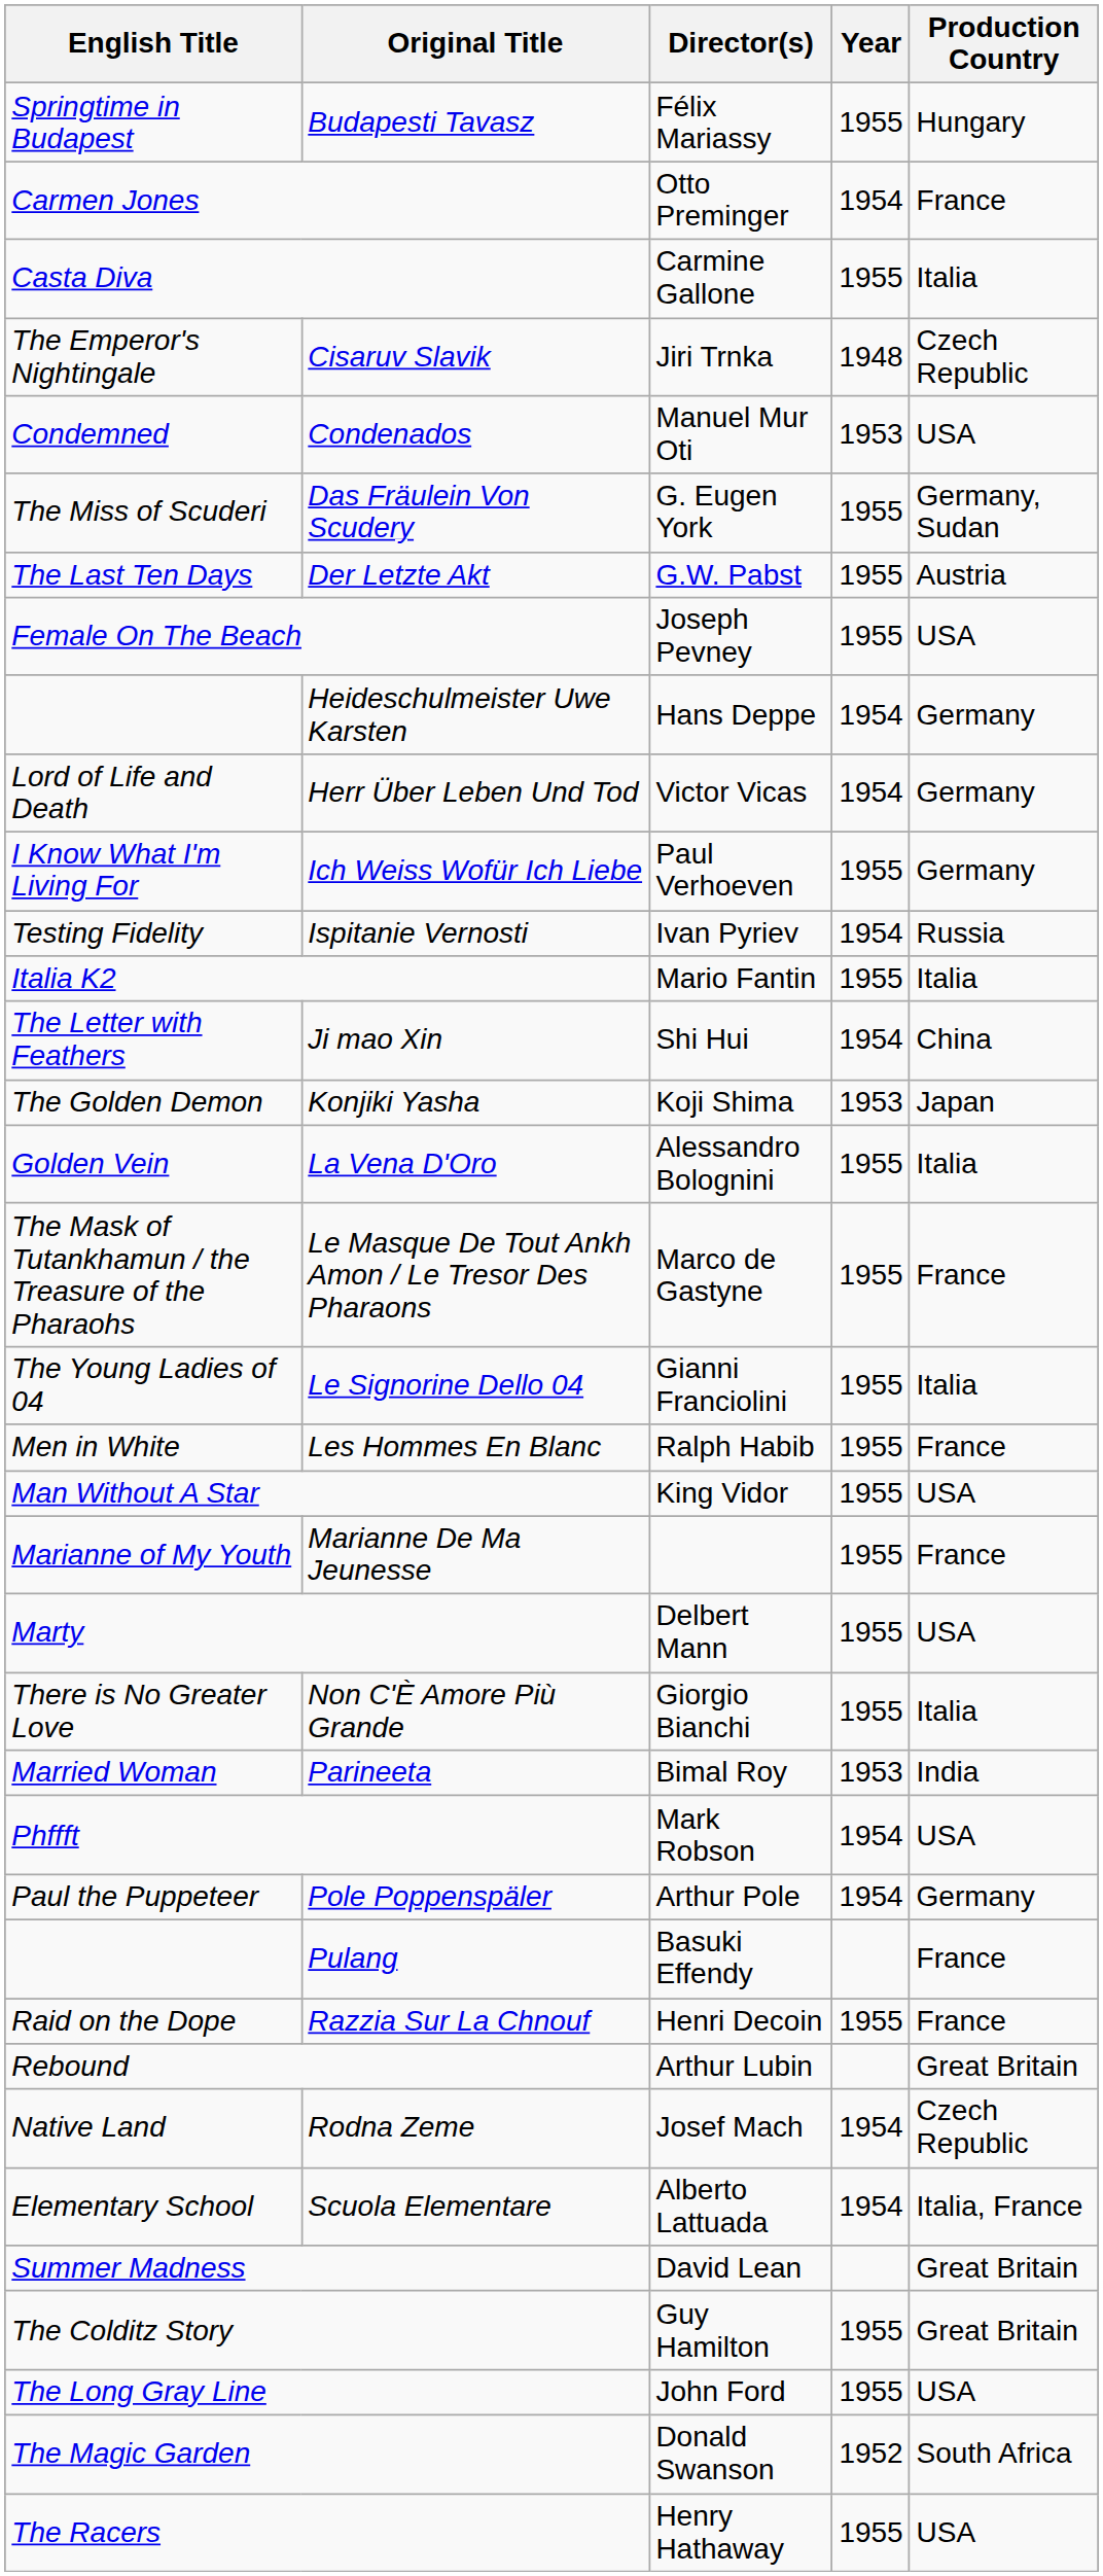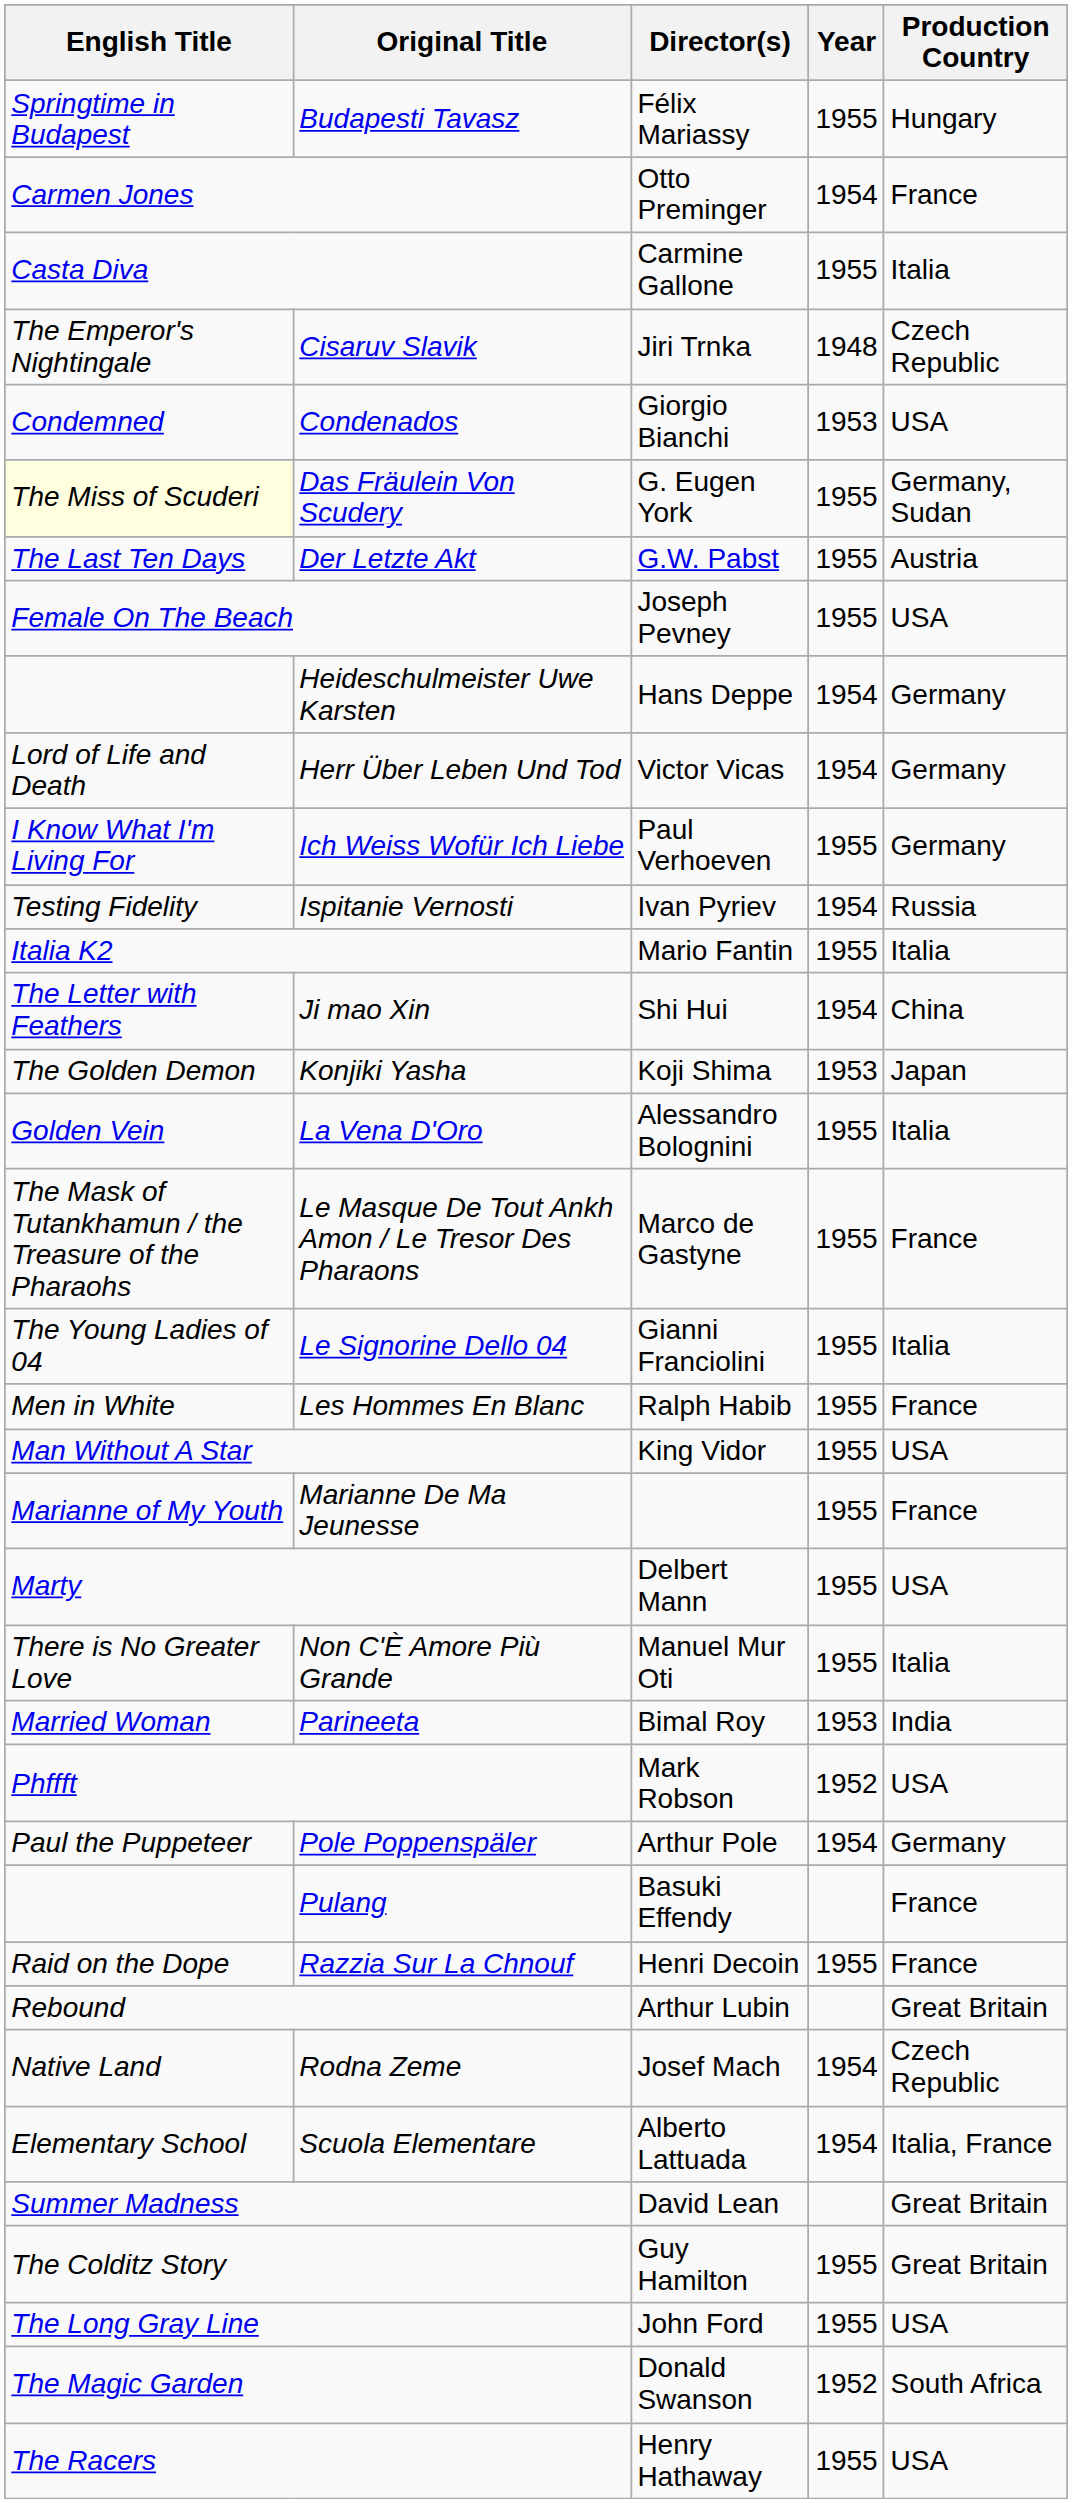Condenados | Director(s): Manuel Mur Oti -> Giorgio Bianchi
Das Fräulein Von Scudery | English Title: no background -> lightyellow background
Non C'È Amore Più Grande | Director(s): Giorgio Bianchi -> Manuel Mur Oti
Phffft | Year: 1954 -> 1952
